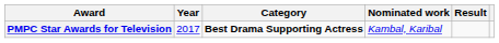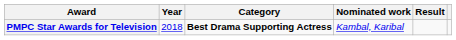PMPC Star Awards for Television | Year: 2017 -> 2018
